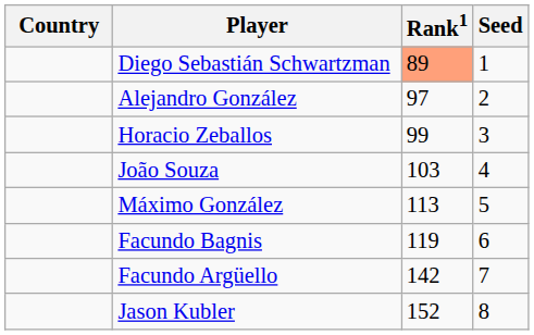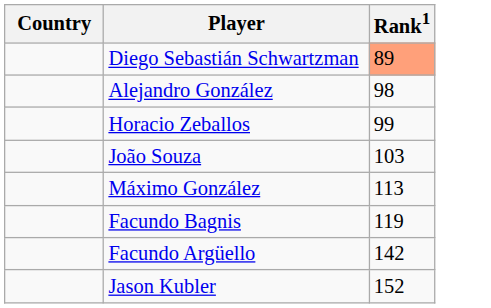- column: Seed | 1 | 2 | 3 | 4 | 5 | 6 | 7 | 8
Alejandro González | Rank1: 97 -> 98
